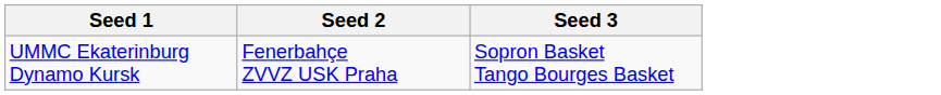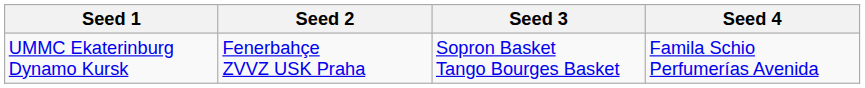+ column: Seed 4 | Famila Schio Perfumerías Avenida
